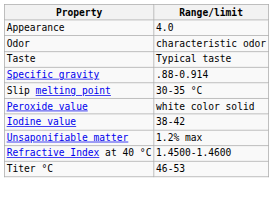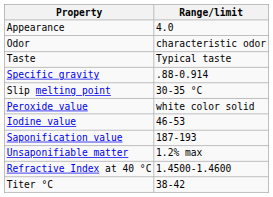Iodine value | Range/limit: 38-42 -> 46-53
+ row: Saponification value | 187-193
Titer °C | Range/limit: 46-53 -> 38-42
